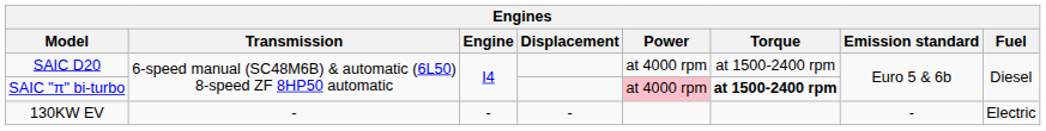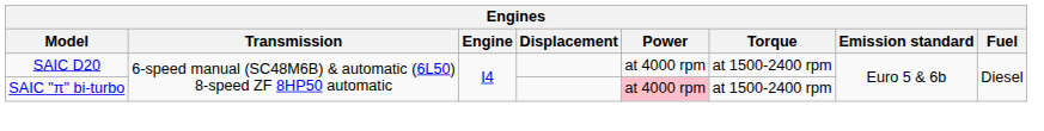SAIC "π" bi-turbo | Torque: bold -> normal
- row: 130KW EV | - | - | - | - | Electric
